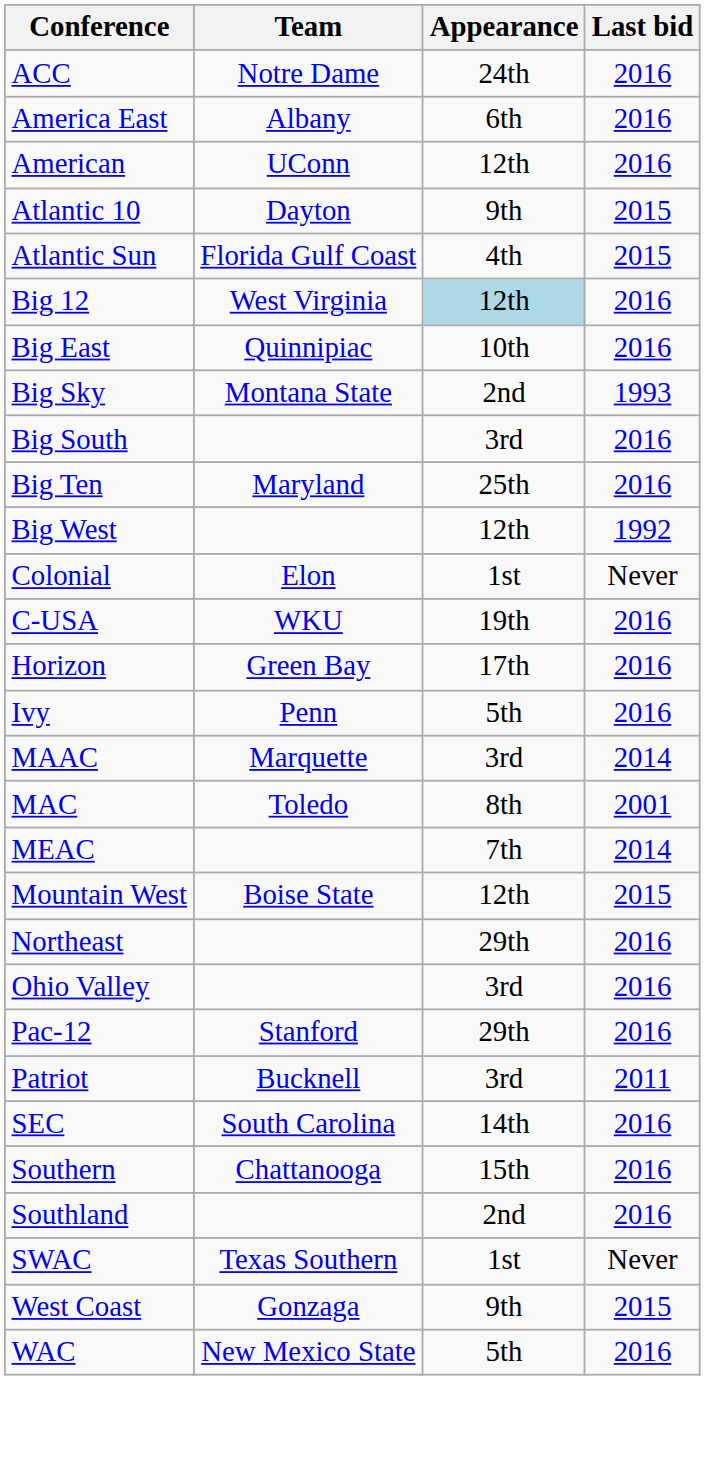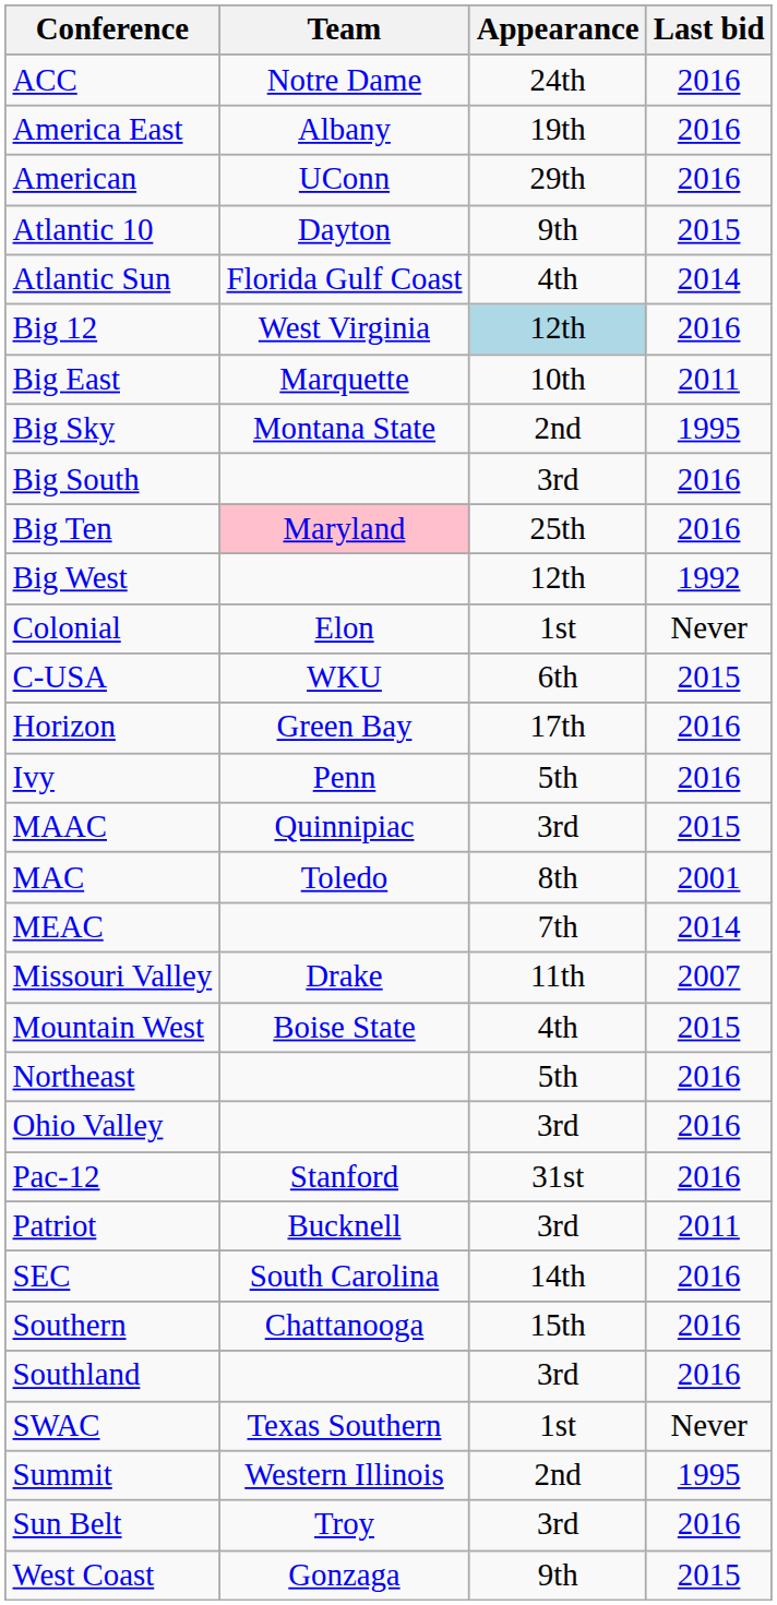America East | Appearance: 6th -> 19th
American | Appearance: 12th -> 29th
Atlantic Sun | Last bid: 2015 -> 2014
Big East | Team: Quinnipiac -> Marquette
Big East | Last bid: 2016 -> 2011
Big Sky | Last bid: 1993 -> 1995
Big Ten | Team: no background -> pink background
C-USA | Appearance: 19th -> 6th
C-USA | Last bid: 2016 -> 2015
MAAC | Team: Marquette -> Quinnipiac
MAAC | Last bid: 2014 -> 2015
+ row: Missouri Valley | Drake | 11th | 2007
Mountain West | Appearance: 12th -> 4th
Northeast | Appearance: 29th -> 5th
Pac-12 | Appearance: 29th -> 31st
Southland | Appearance: 2nd -> 3rd
+ row: Summit | Western Illinois | 2nd | 1995
+ row: Sun Belt | Troy | 3rd | 2016
- row: WAC | New Mexico State | 5th | 2016
